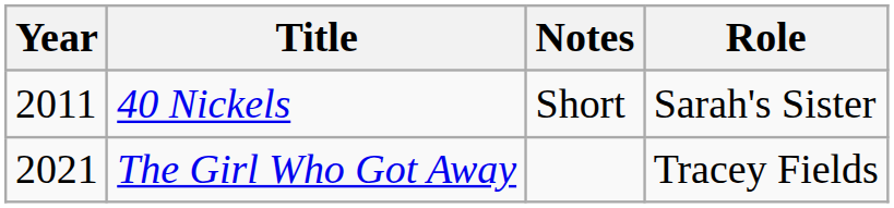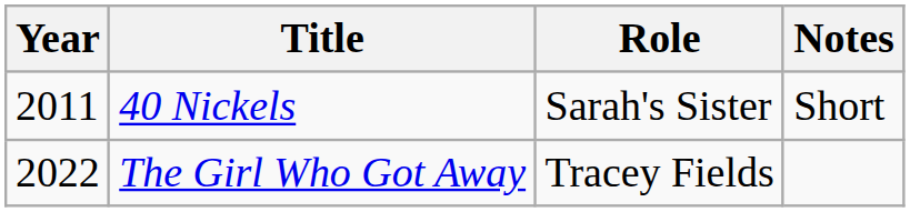columns swapped: Role <-> Notes
The Girl Who Got Away | Year: 2021 -> 2022
